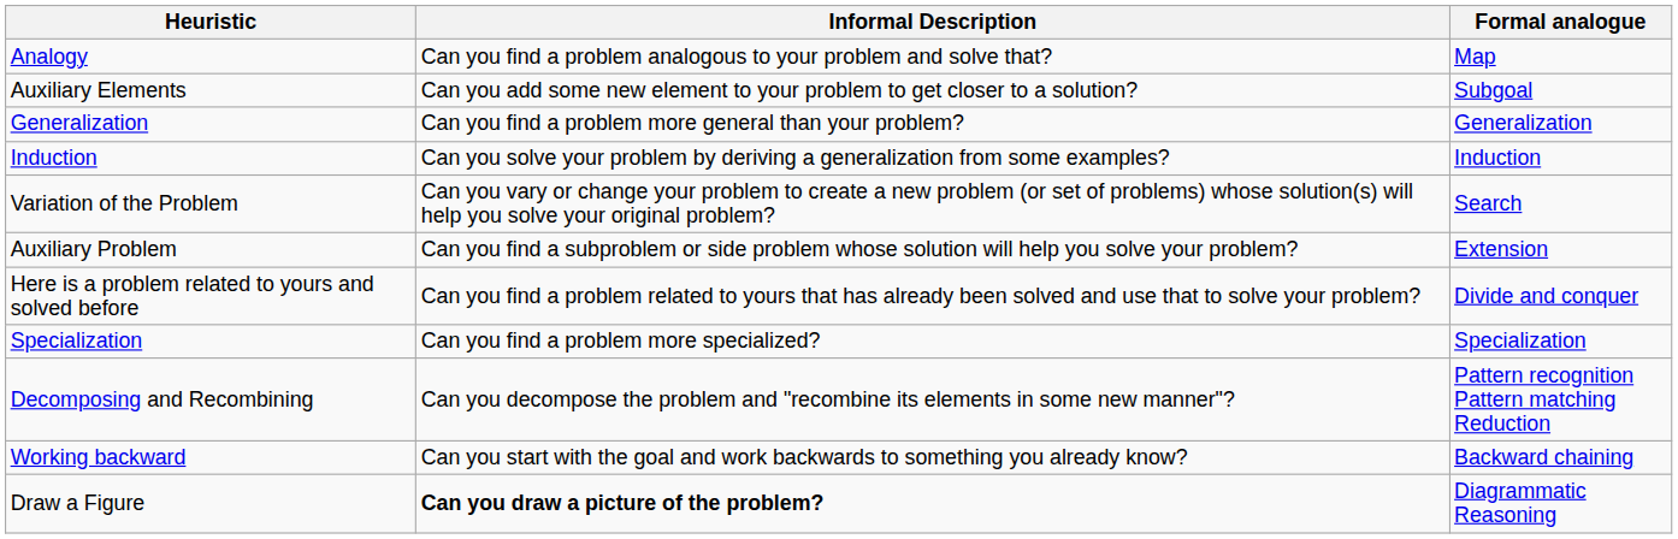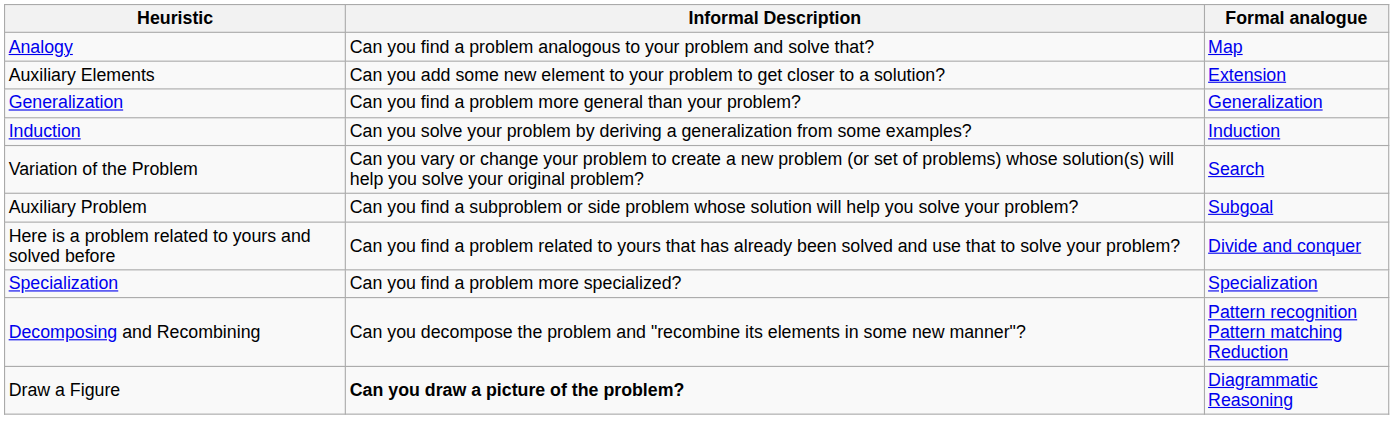Auxiliary Elements | Formal analogue: Subgoal -> Extension
Auxiliary Problem | Formal analogue: Extension -> Subgoal
- row: Working backward | Can you start with the goal and work backwards to something you already know? | Backward chaining
